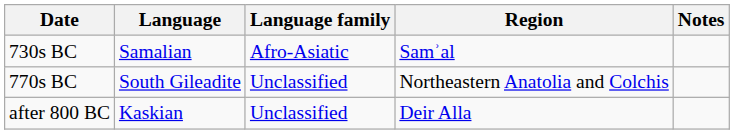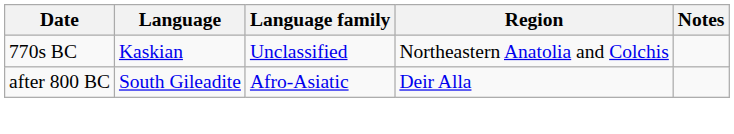- row: 730s BC | Samalian | Afro-Asiatic | Samʾal
770s BC | Language: South Gileadite -> Kaskian
after 800 BC | Language: Kaskian -> South Gileadite
after 800 BC | Language family: Unclassified -> Afro-Asiatic
